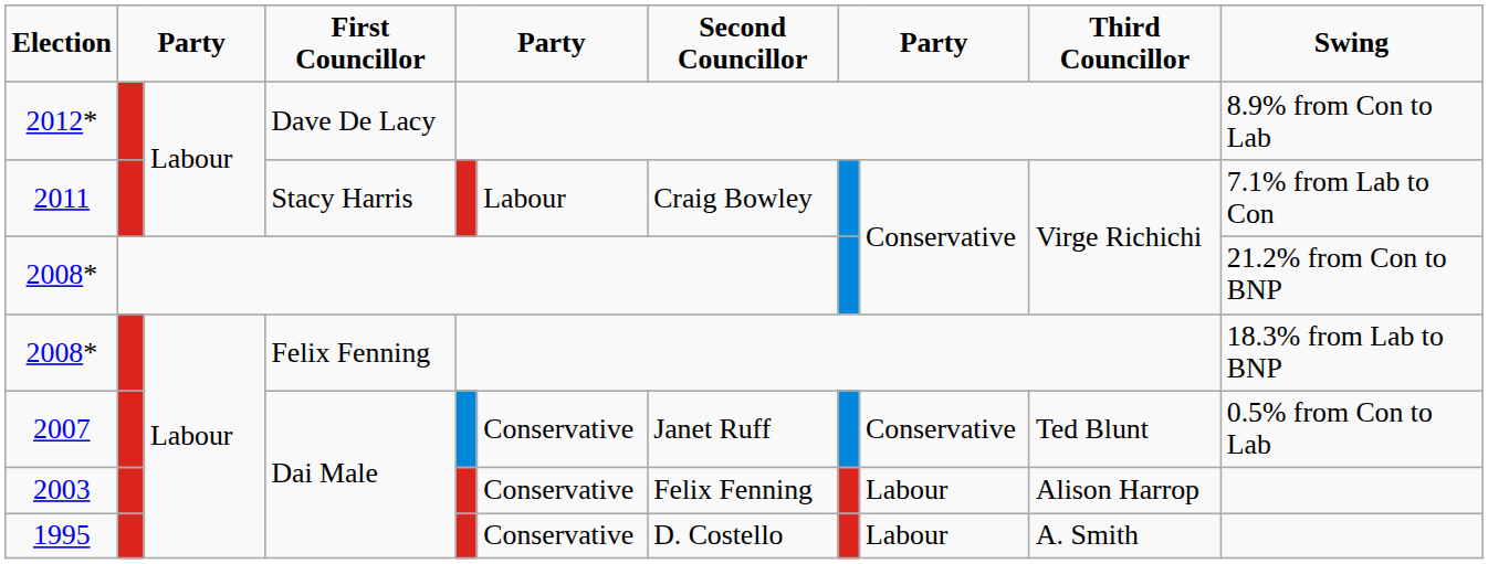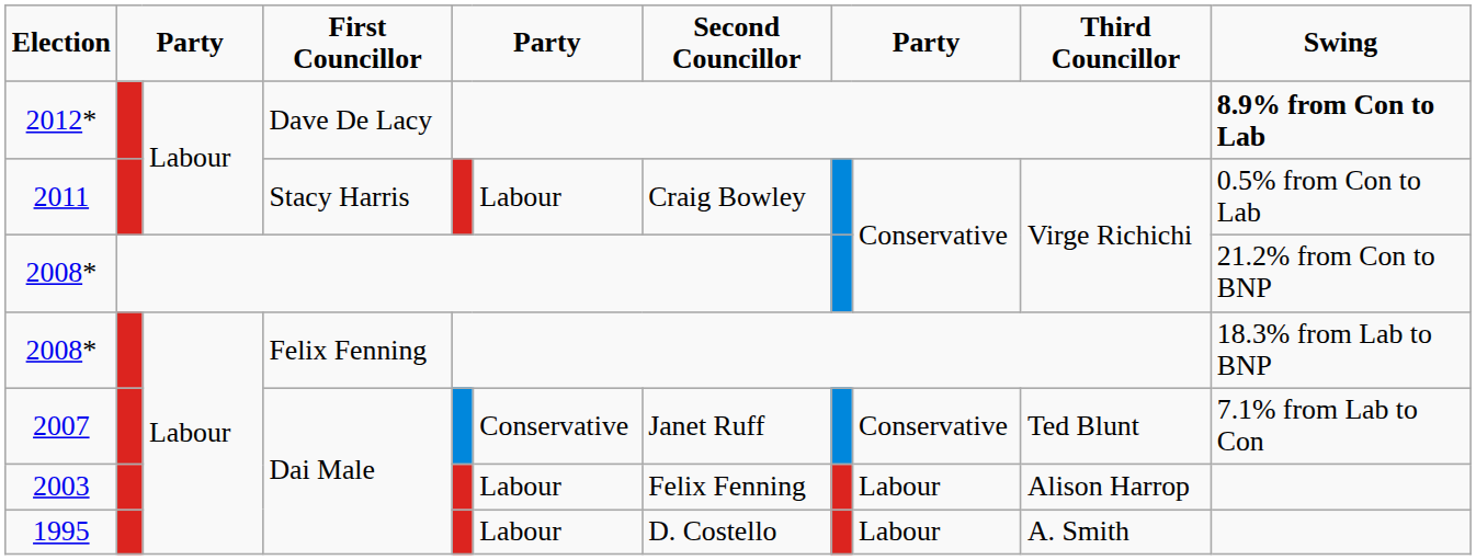2012* | Swing: normal -> bold
2011 | Swing: 7.1% from Lab to Con -> 0.5% from Con to Lab
2007 | Swing: 0.5% from Con to Lab -> 7.1% from Lab to Con
2003 | column 6: Conservative -> Labour
1995 | column 6: Conservative -> Labour
